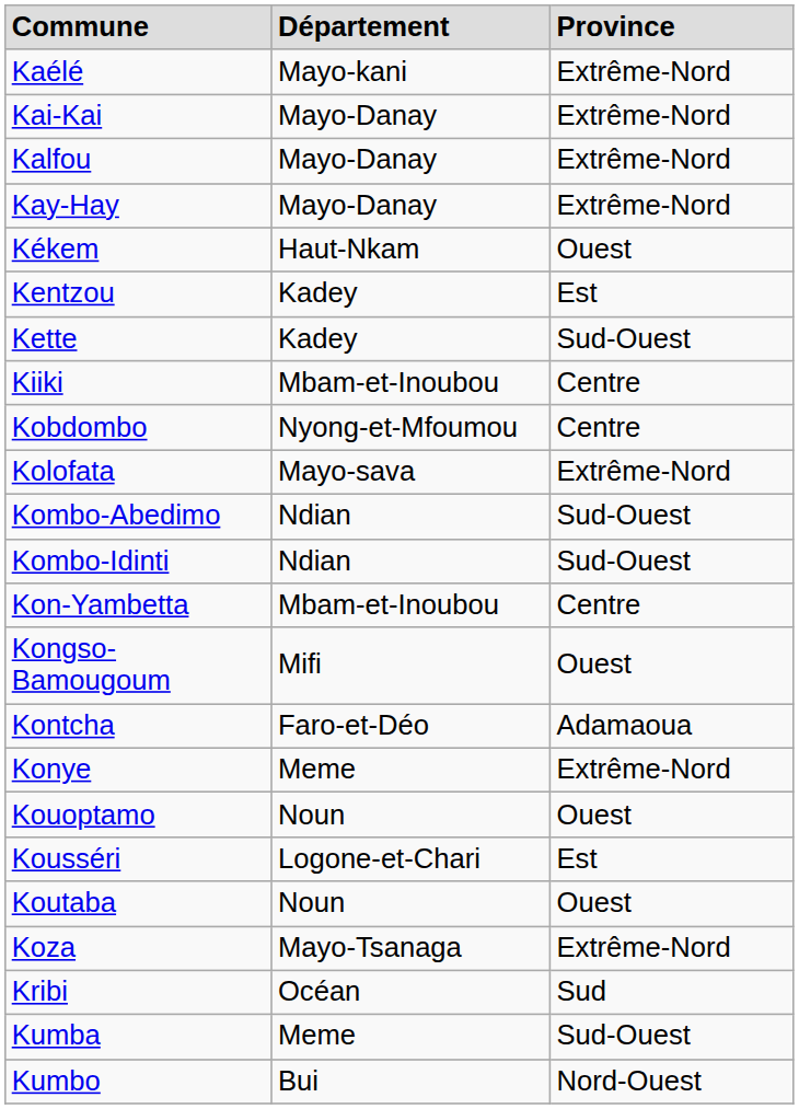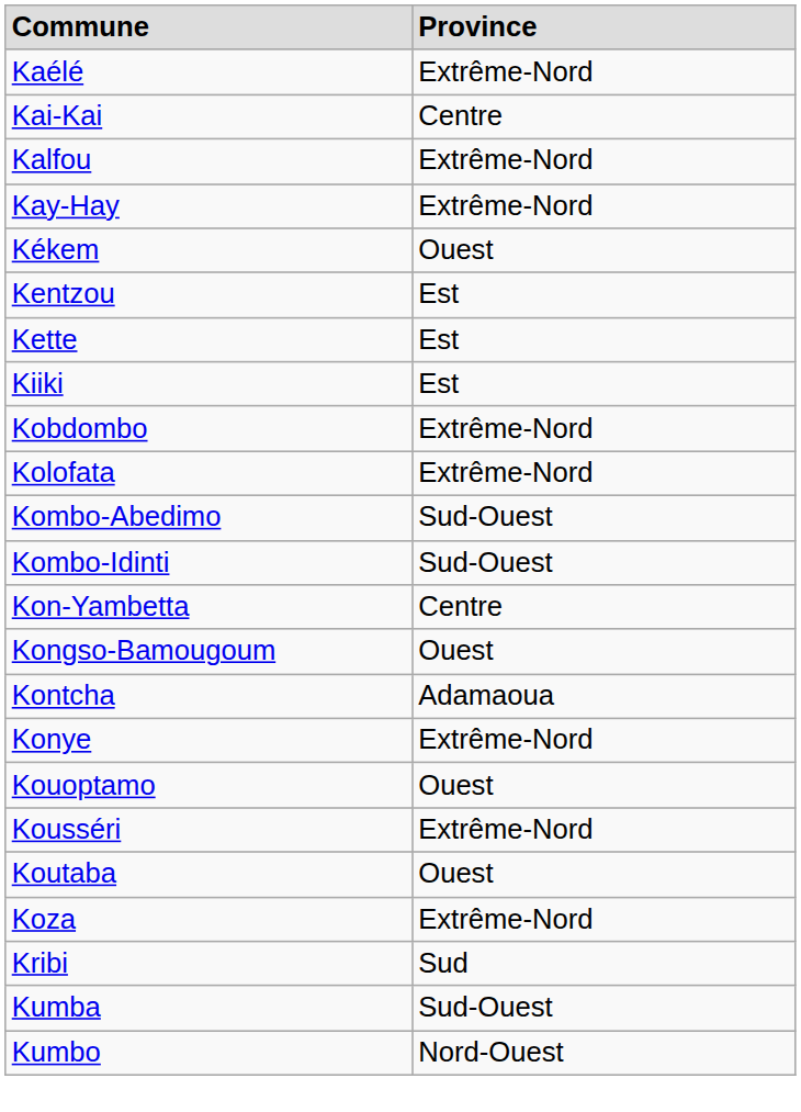- column: Département | Mayo-kani | Mayo-Danay | Mayo-Danay | Mayo-Danay | Haut-Nkam | Kadey | Kadey | Mbam-et-Inoubou | Nyong-et-Mfoumou | Mayo-sava | Ndian | Ndian | Mbam-et-Inoubou | Mifi | Faro-et-Déo | Meme | Noun | Logone-et-Chari | Noun | Mayo-Tsanaga | Océan | Meme | Bui
Kai-Kai | Province: Extrême-Nord -> Centre
Kette | Province: Sud-Ouest -> Est
Kiiki | Province: Centre -> Est
Kobdombo | Province: Centre -> Extrême-Nord
Kousséri | Province: Est -> Extrême-Nord
